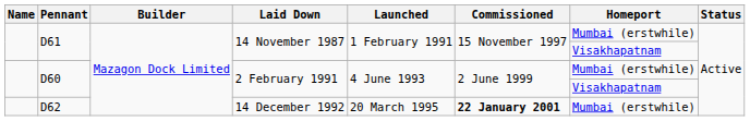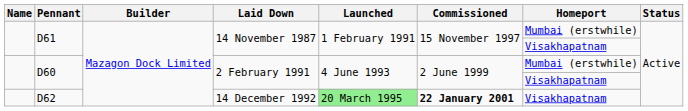D62 | Launched: no background -> lightgreen background
D62 | Homeport: Mumbai (erstwhile) -> Visakhapatnam
